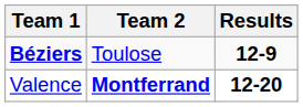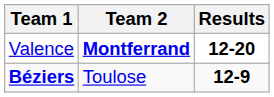rows swapped: Béziers <-> Valence
